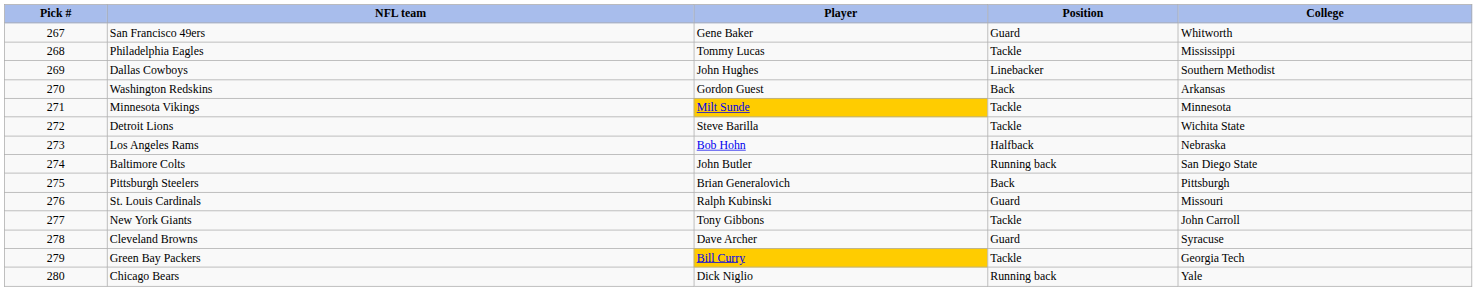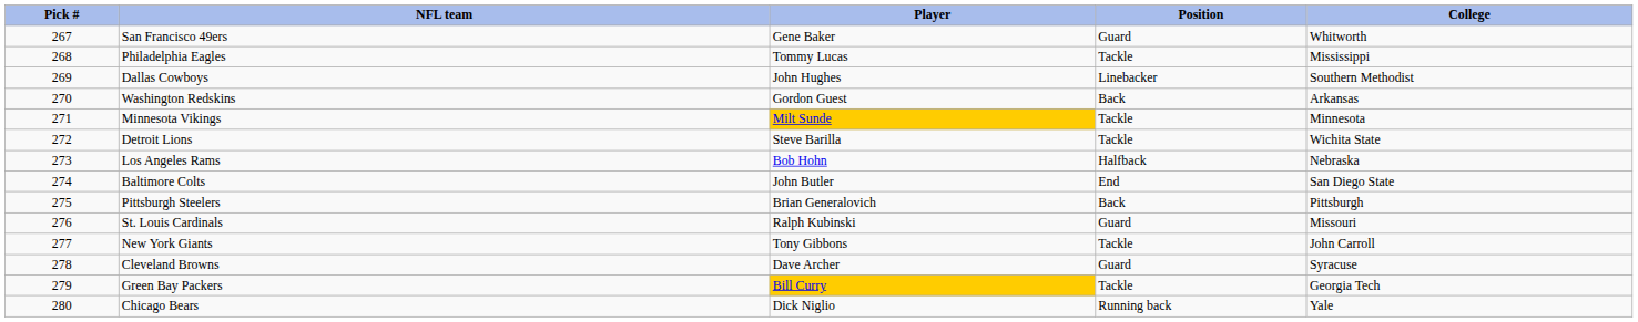Baltimore Colts | Position: Running back -> End
